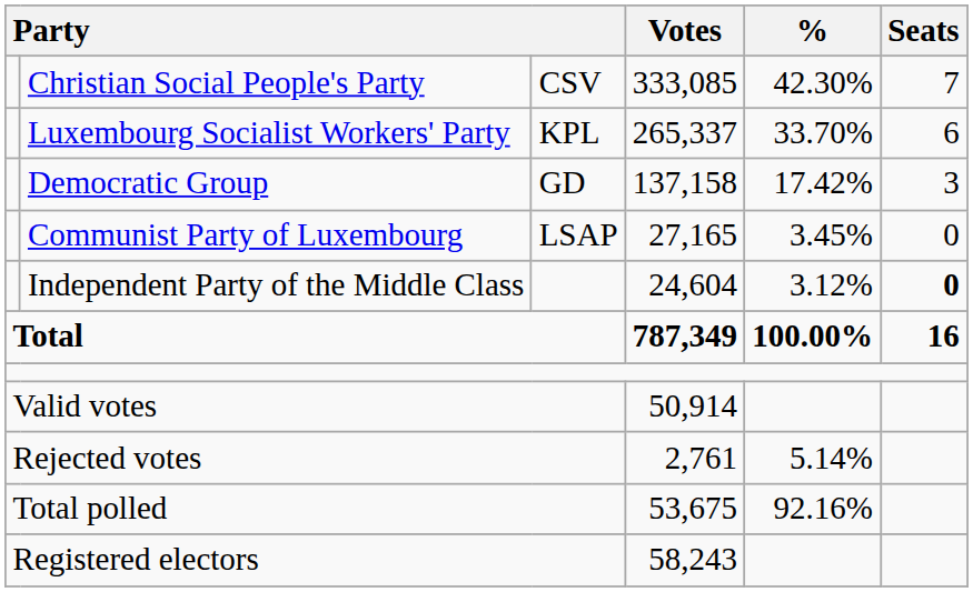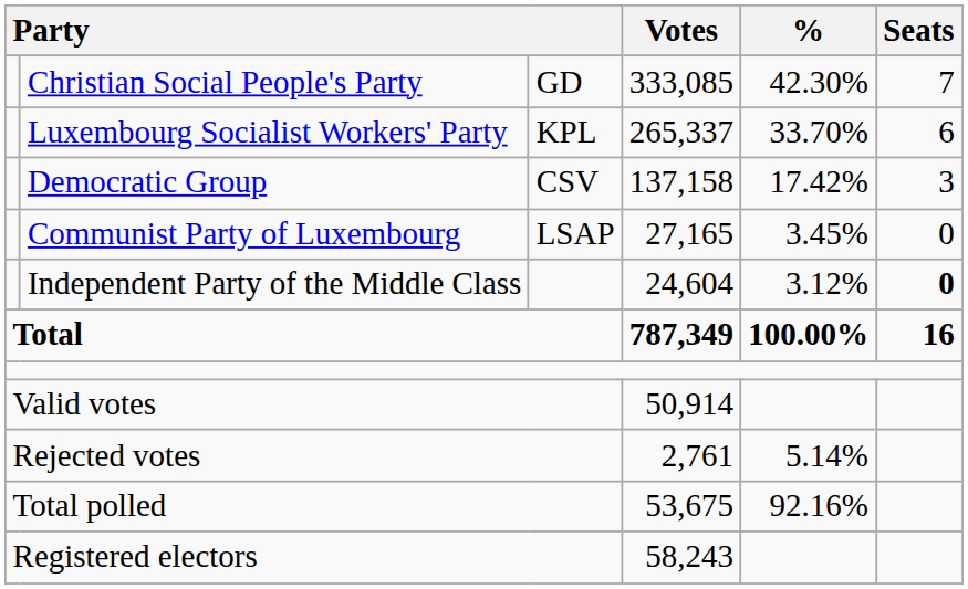Christian Social People's Party | column 3: CSV -> GD
Democratic Group | column 3: GD -> CSV
